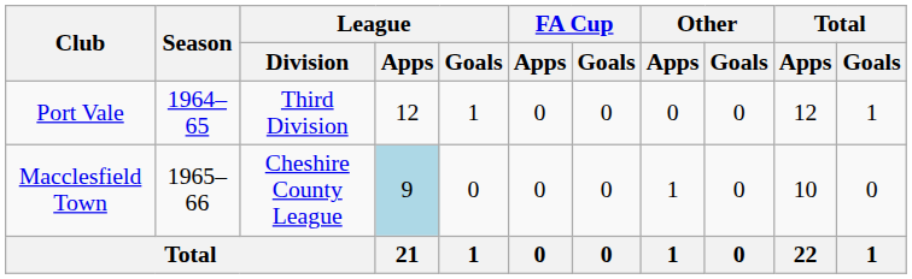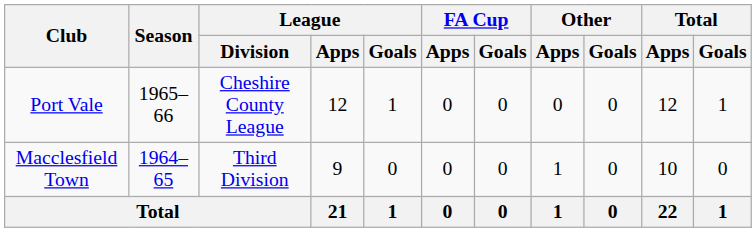Port Vale | Season: 1964–65 -> 1965–66
Port Vale | League / Division: Third Division -> Cheshire County League
Macclesfield Town | Season: 1965–66 -> 1964–65
Macclesfield Town | League / Division: Cheshire County League -> Third Division
Macclesfield Town | League / Apps: lightblue background -> no background
